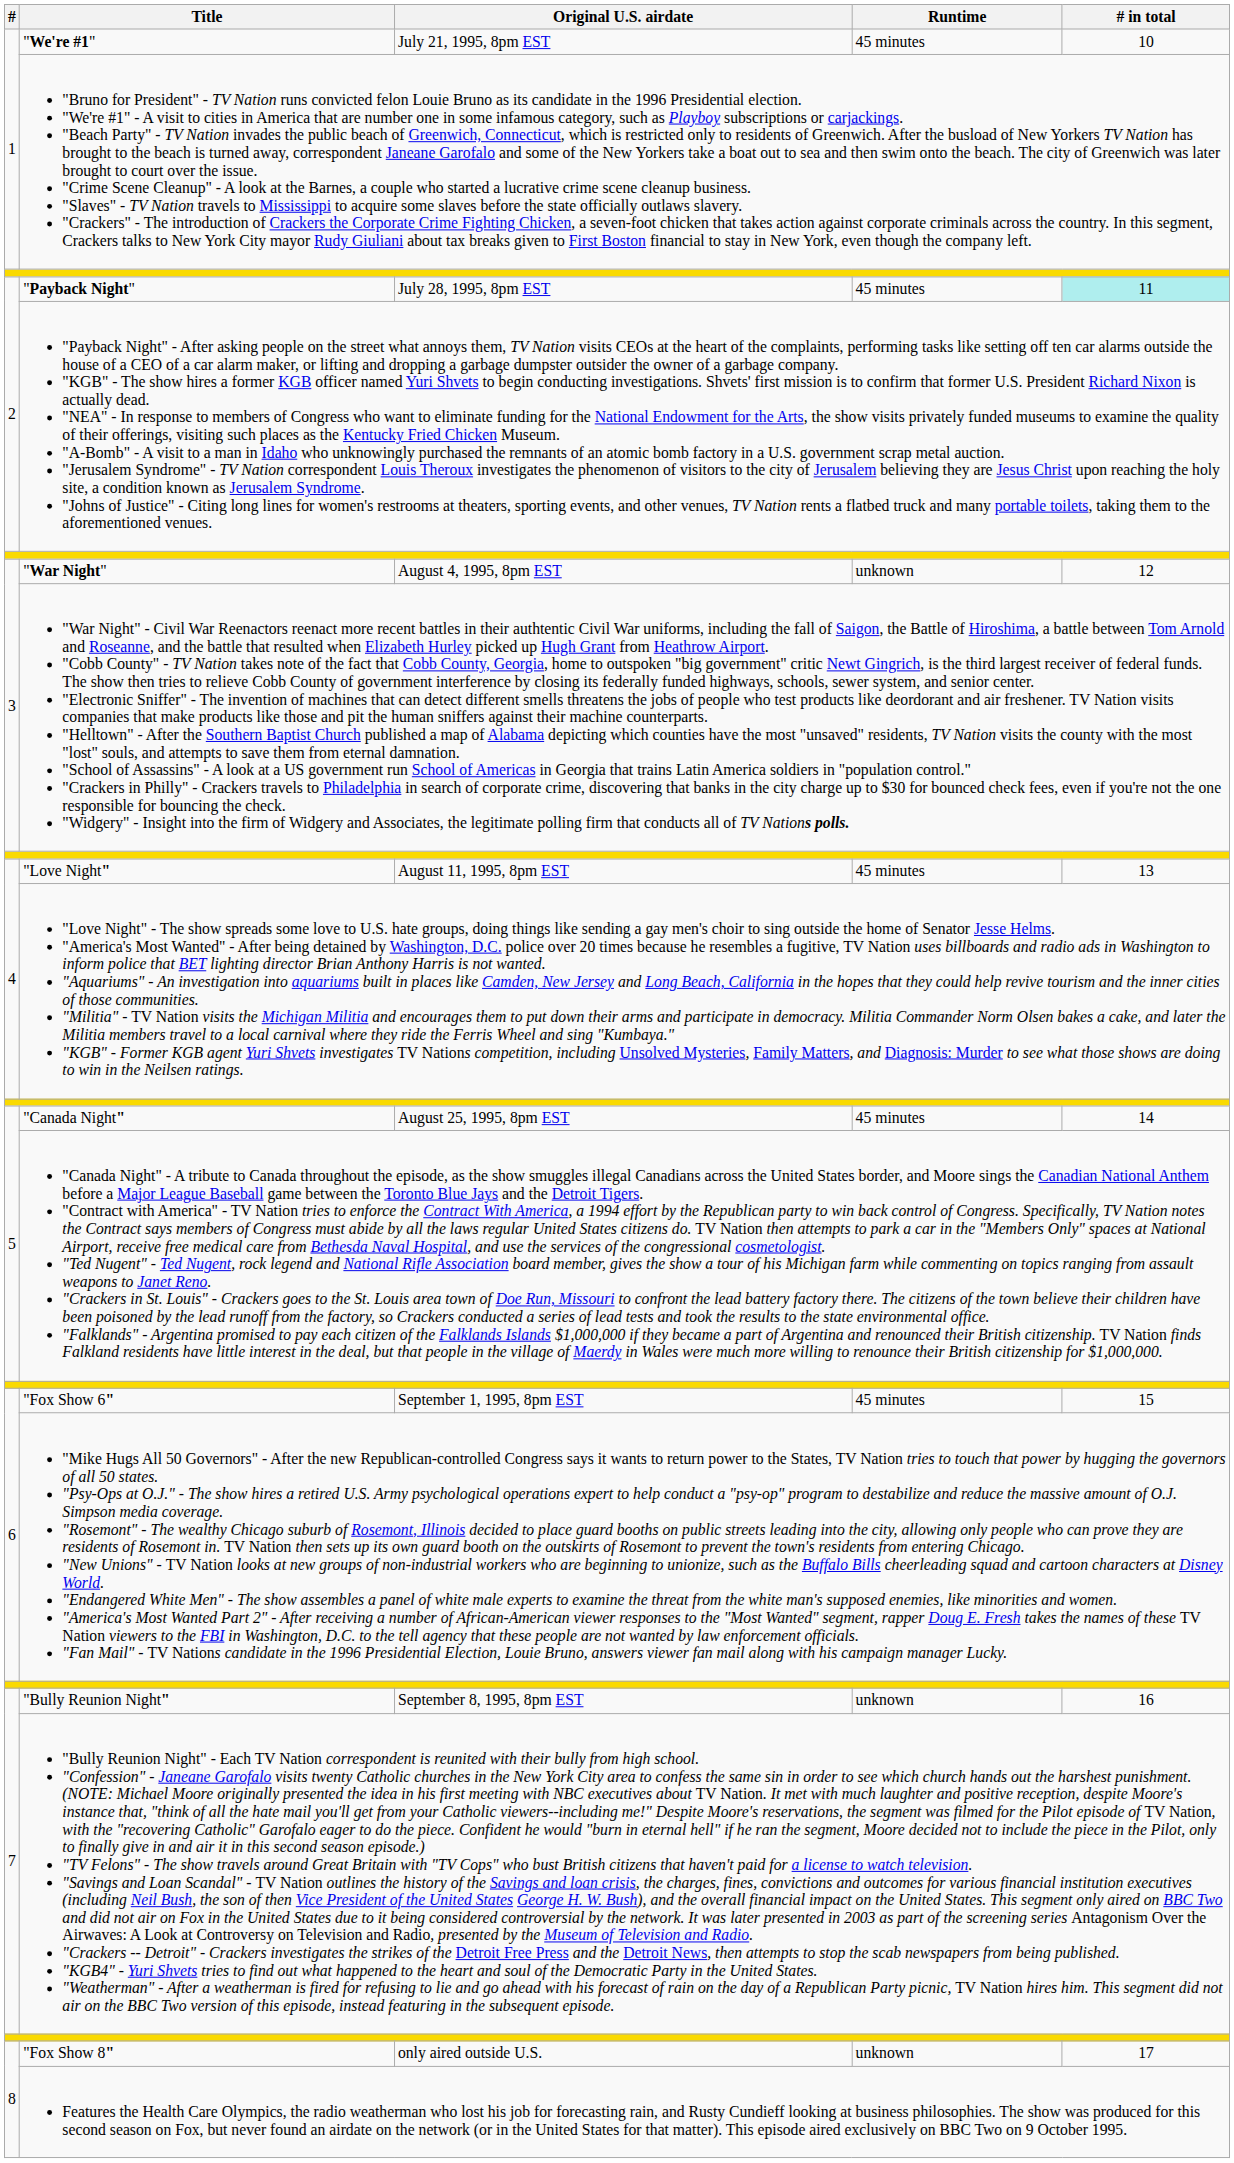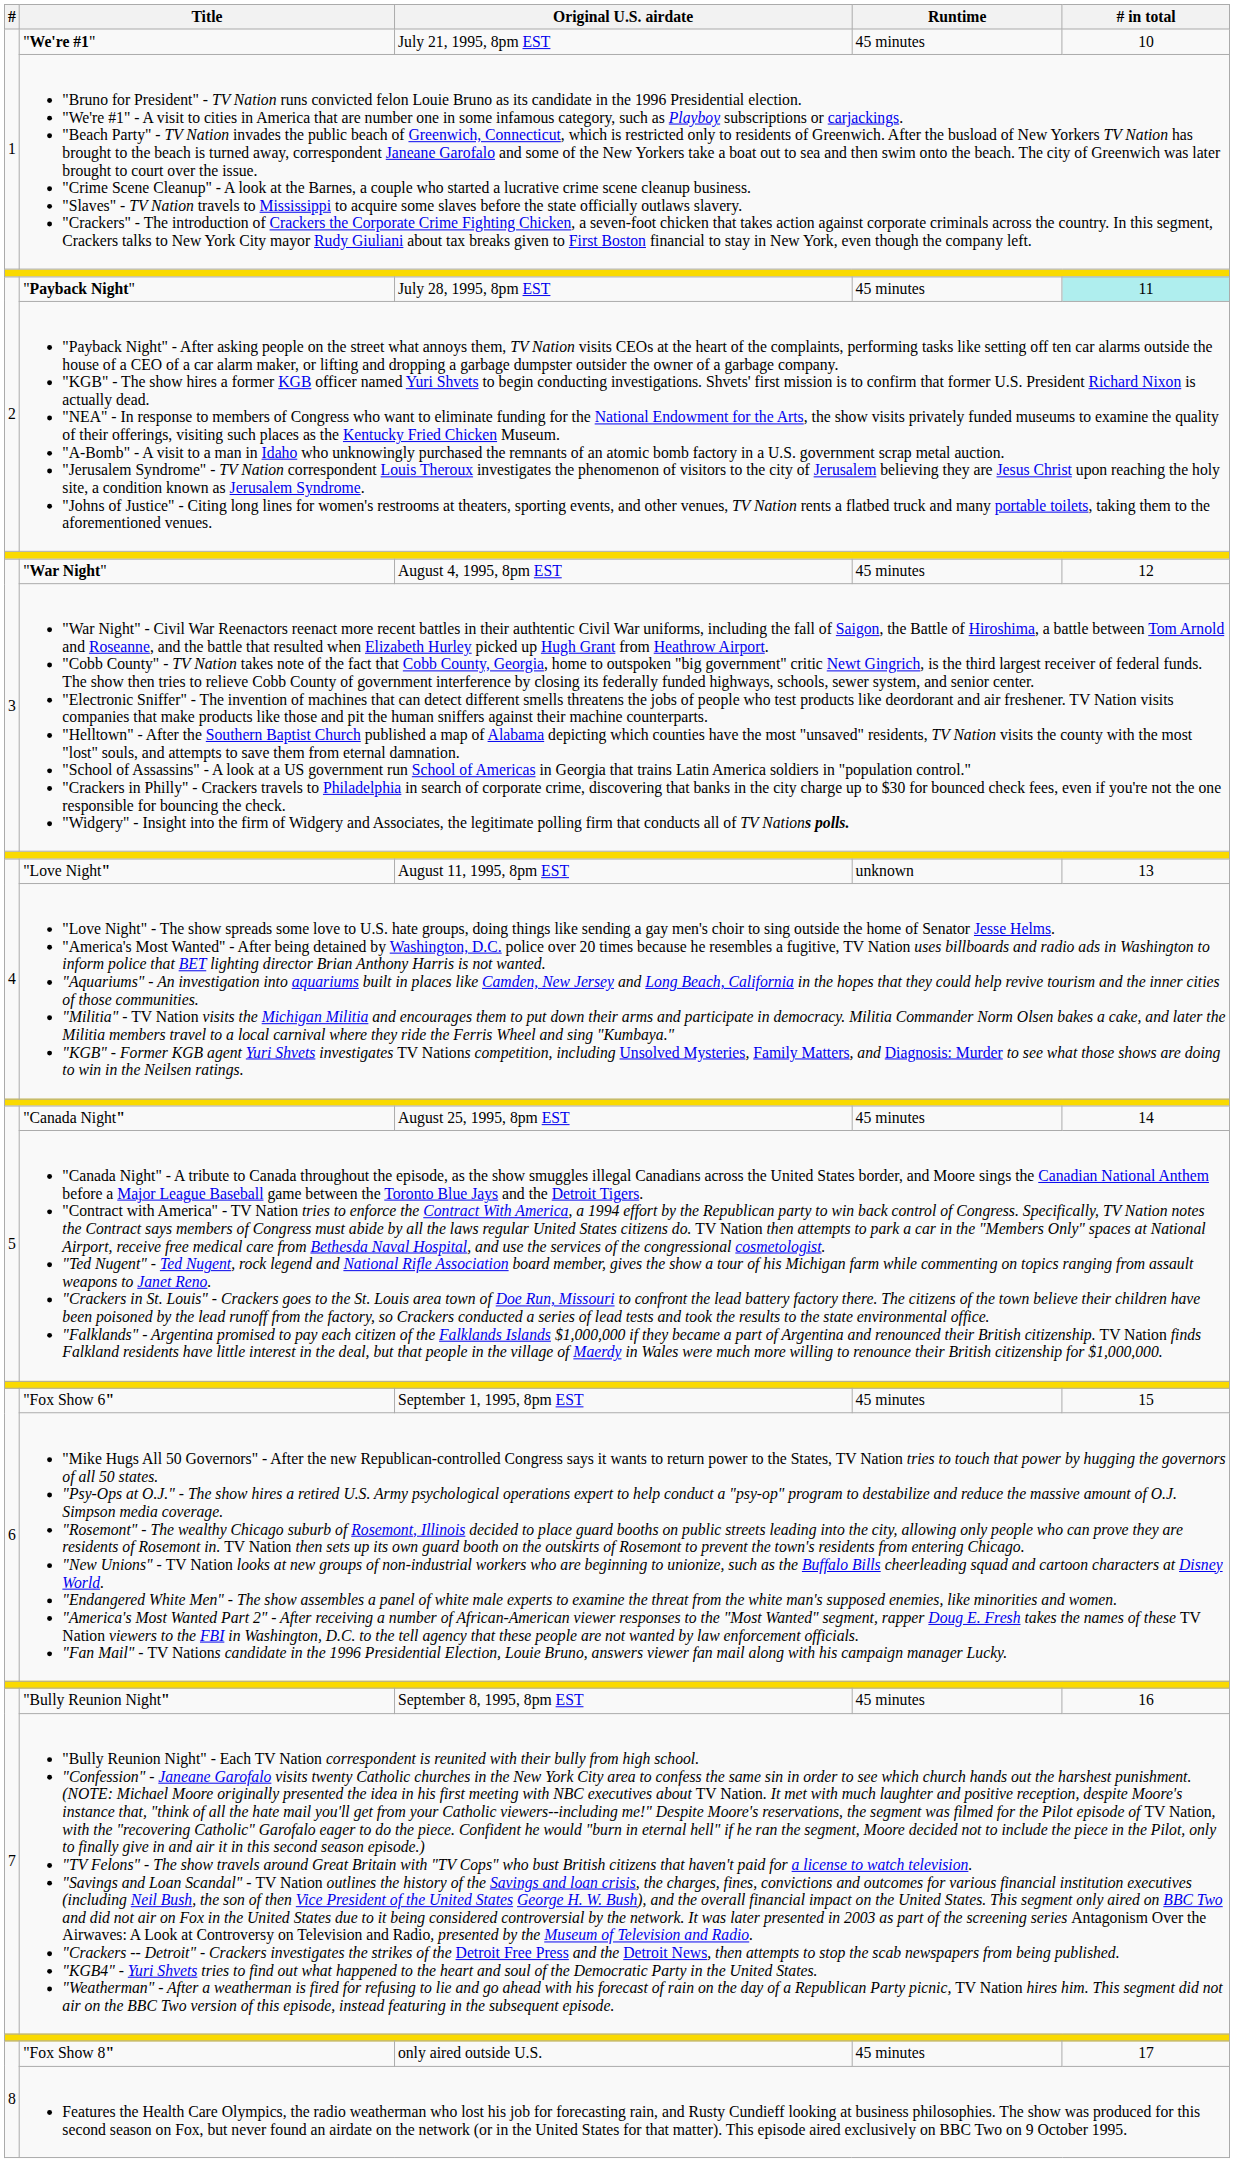"War Night" | Runtime: unknown -> 45 minutes
"Love Night" | Runtime: 45 minutes -> unknown
"Bully Reunion Night" | Runtime: unknown -> 45 minutes
"Fox Show 8" | Runtime: unknown -> 45 minutes
